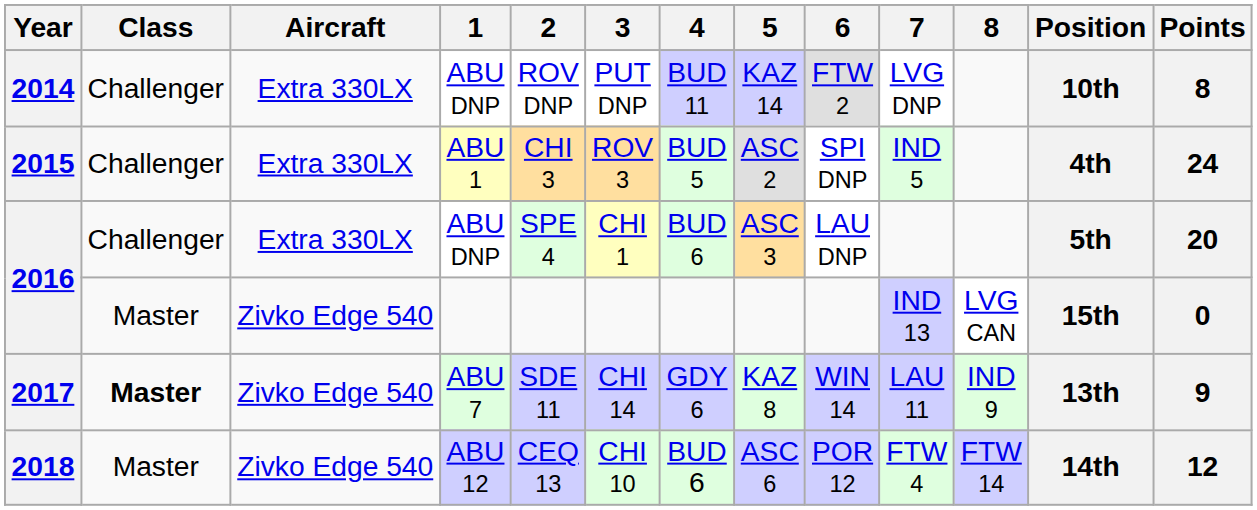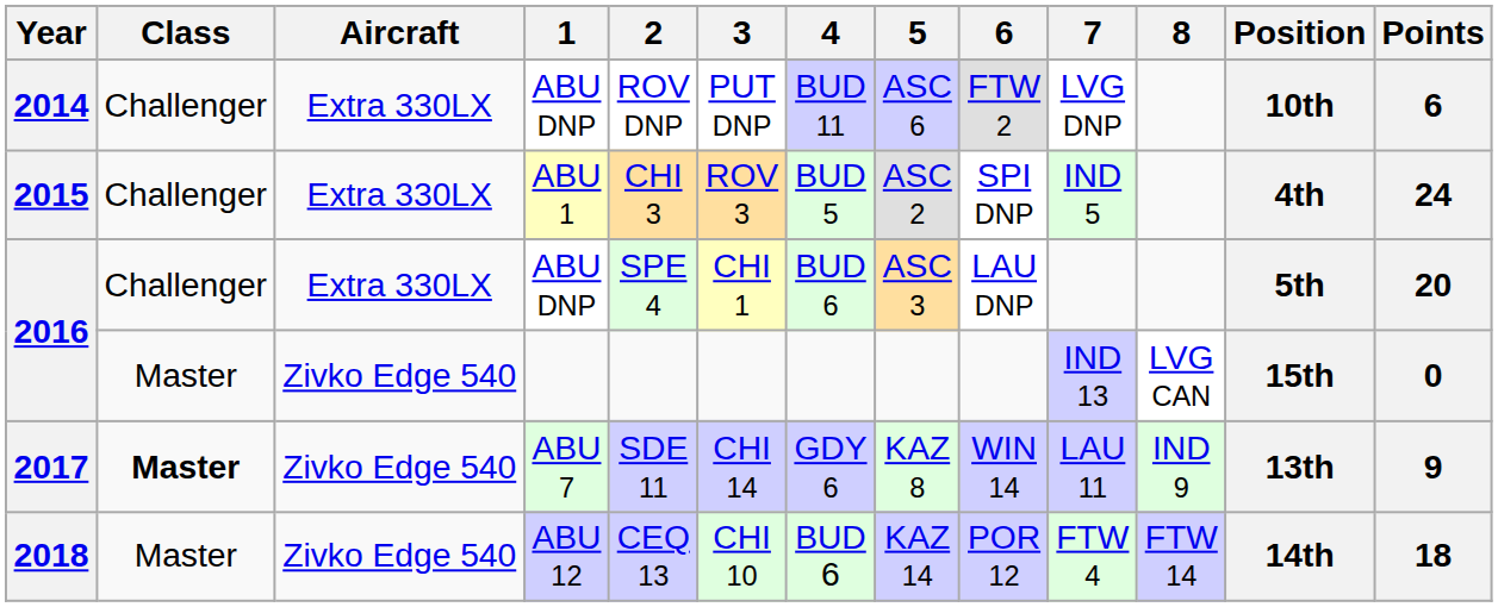2014 | 5: KAZ 14 -> ASC 6
2014 | Points: 8 -> 6
2018 | 5: ASC 6 -> KAZ 14
2018 | Points: 12 -> 18
